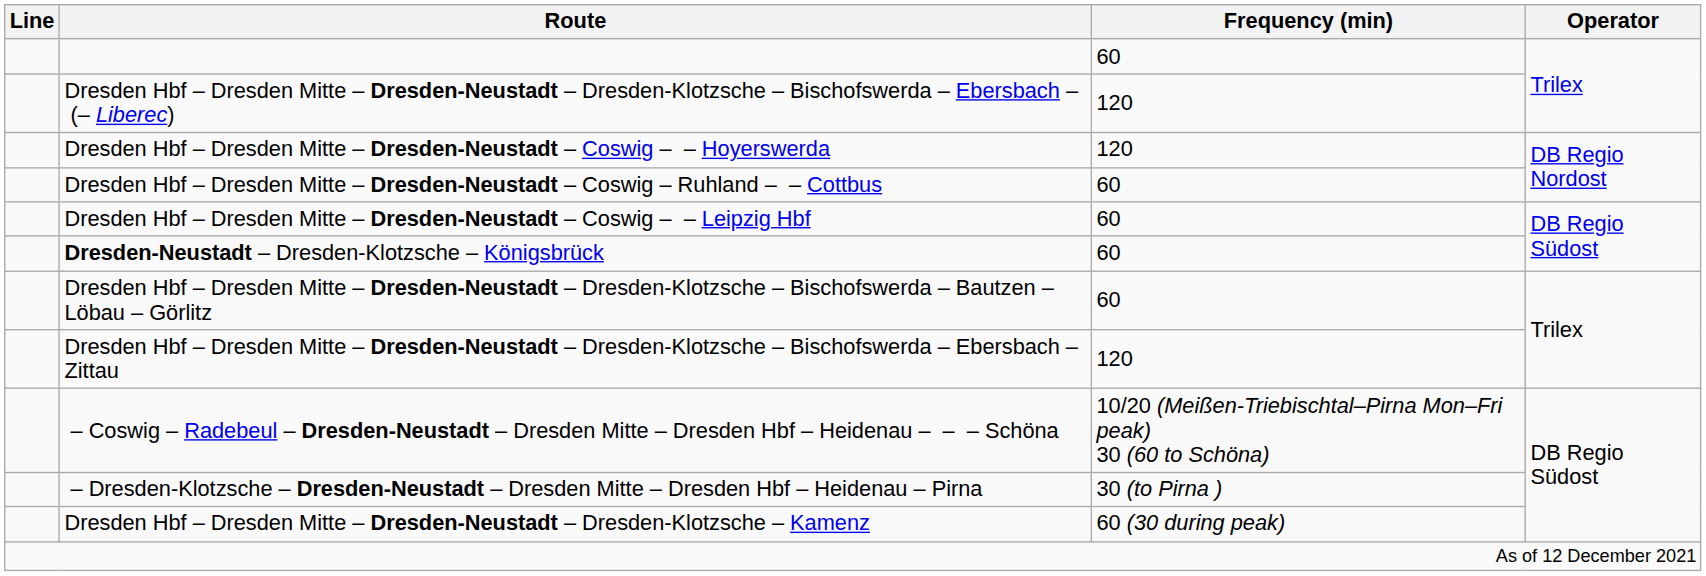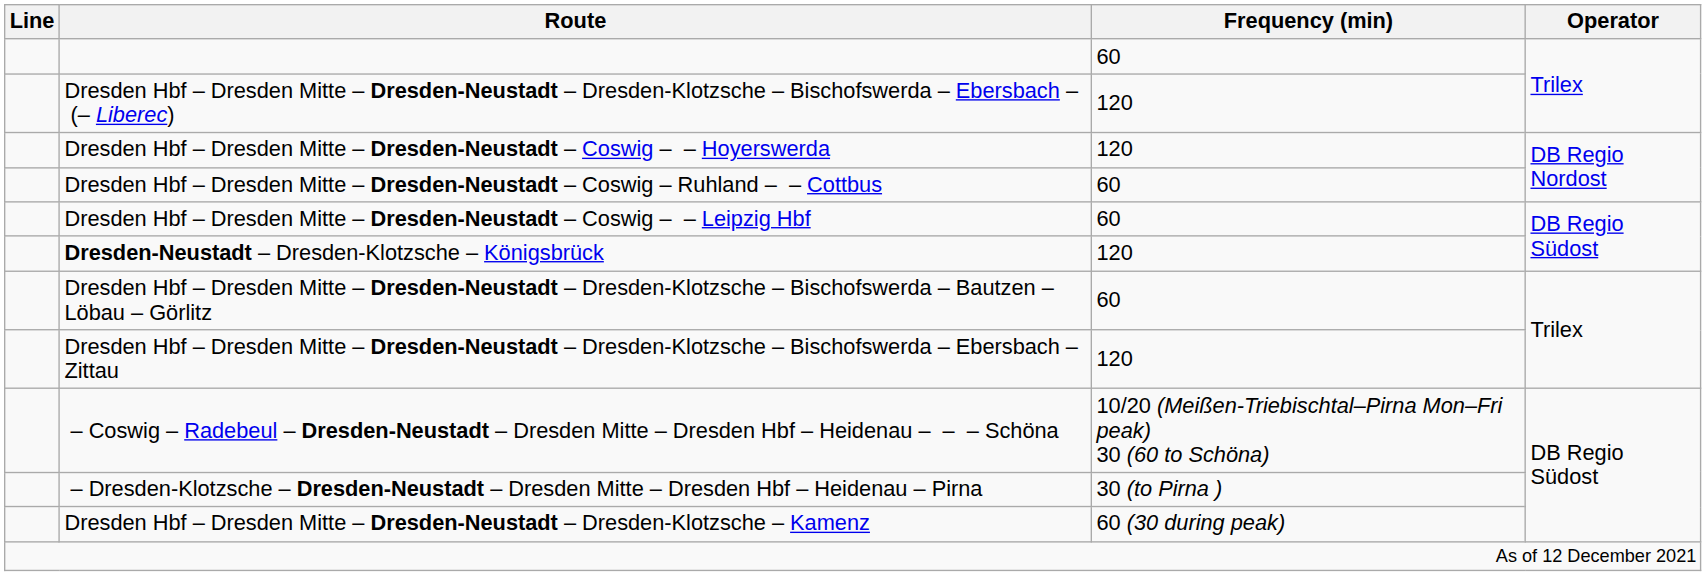Dresden-Neustadt – Dresden-Klotzsche – Königsbrück | Frequency (min): 60 -> 120
